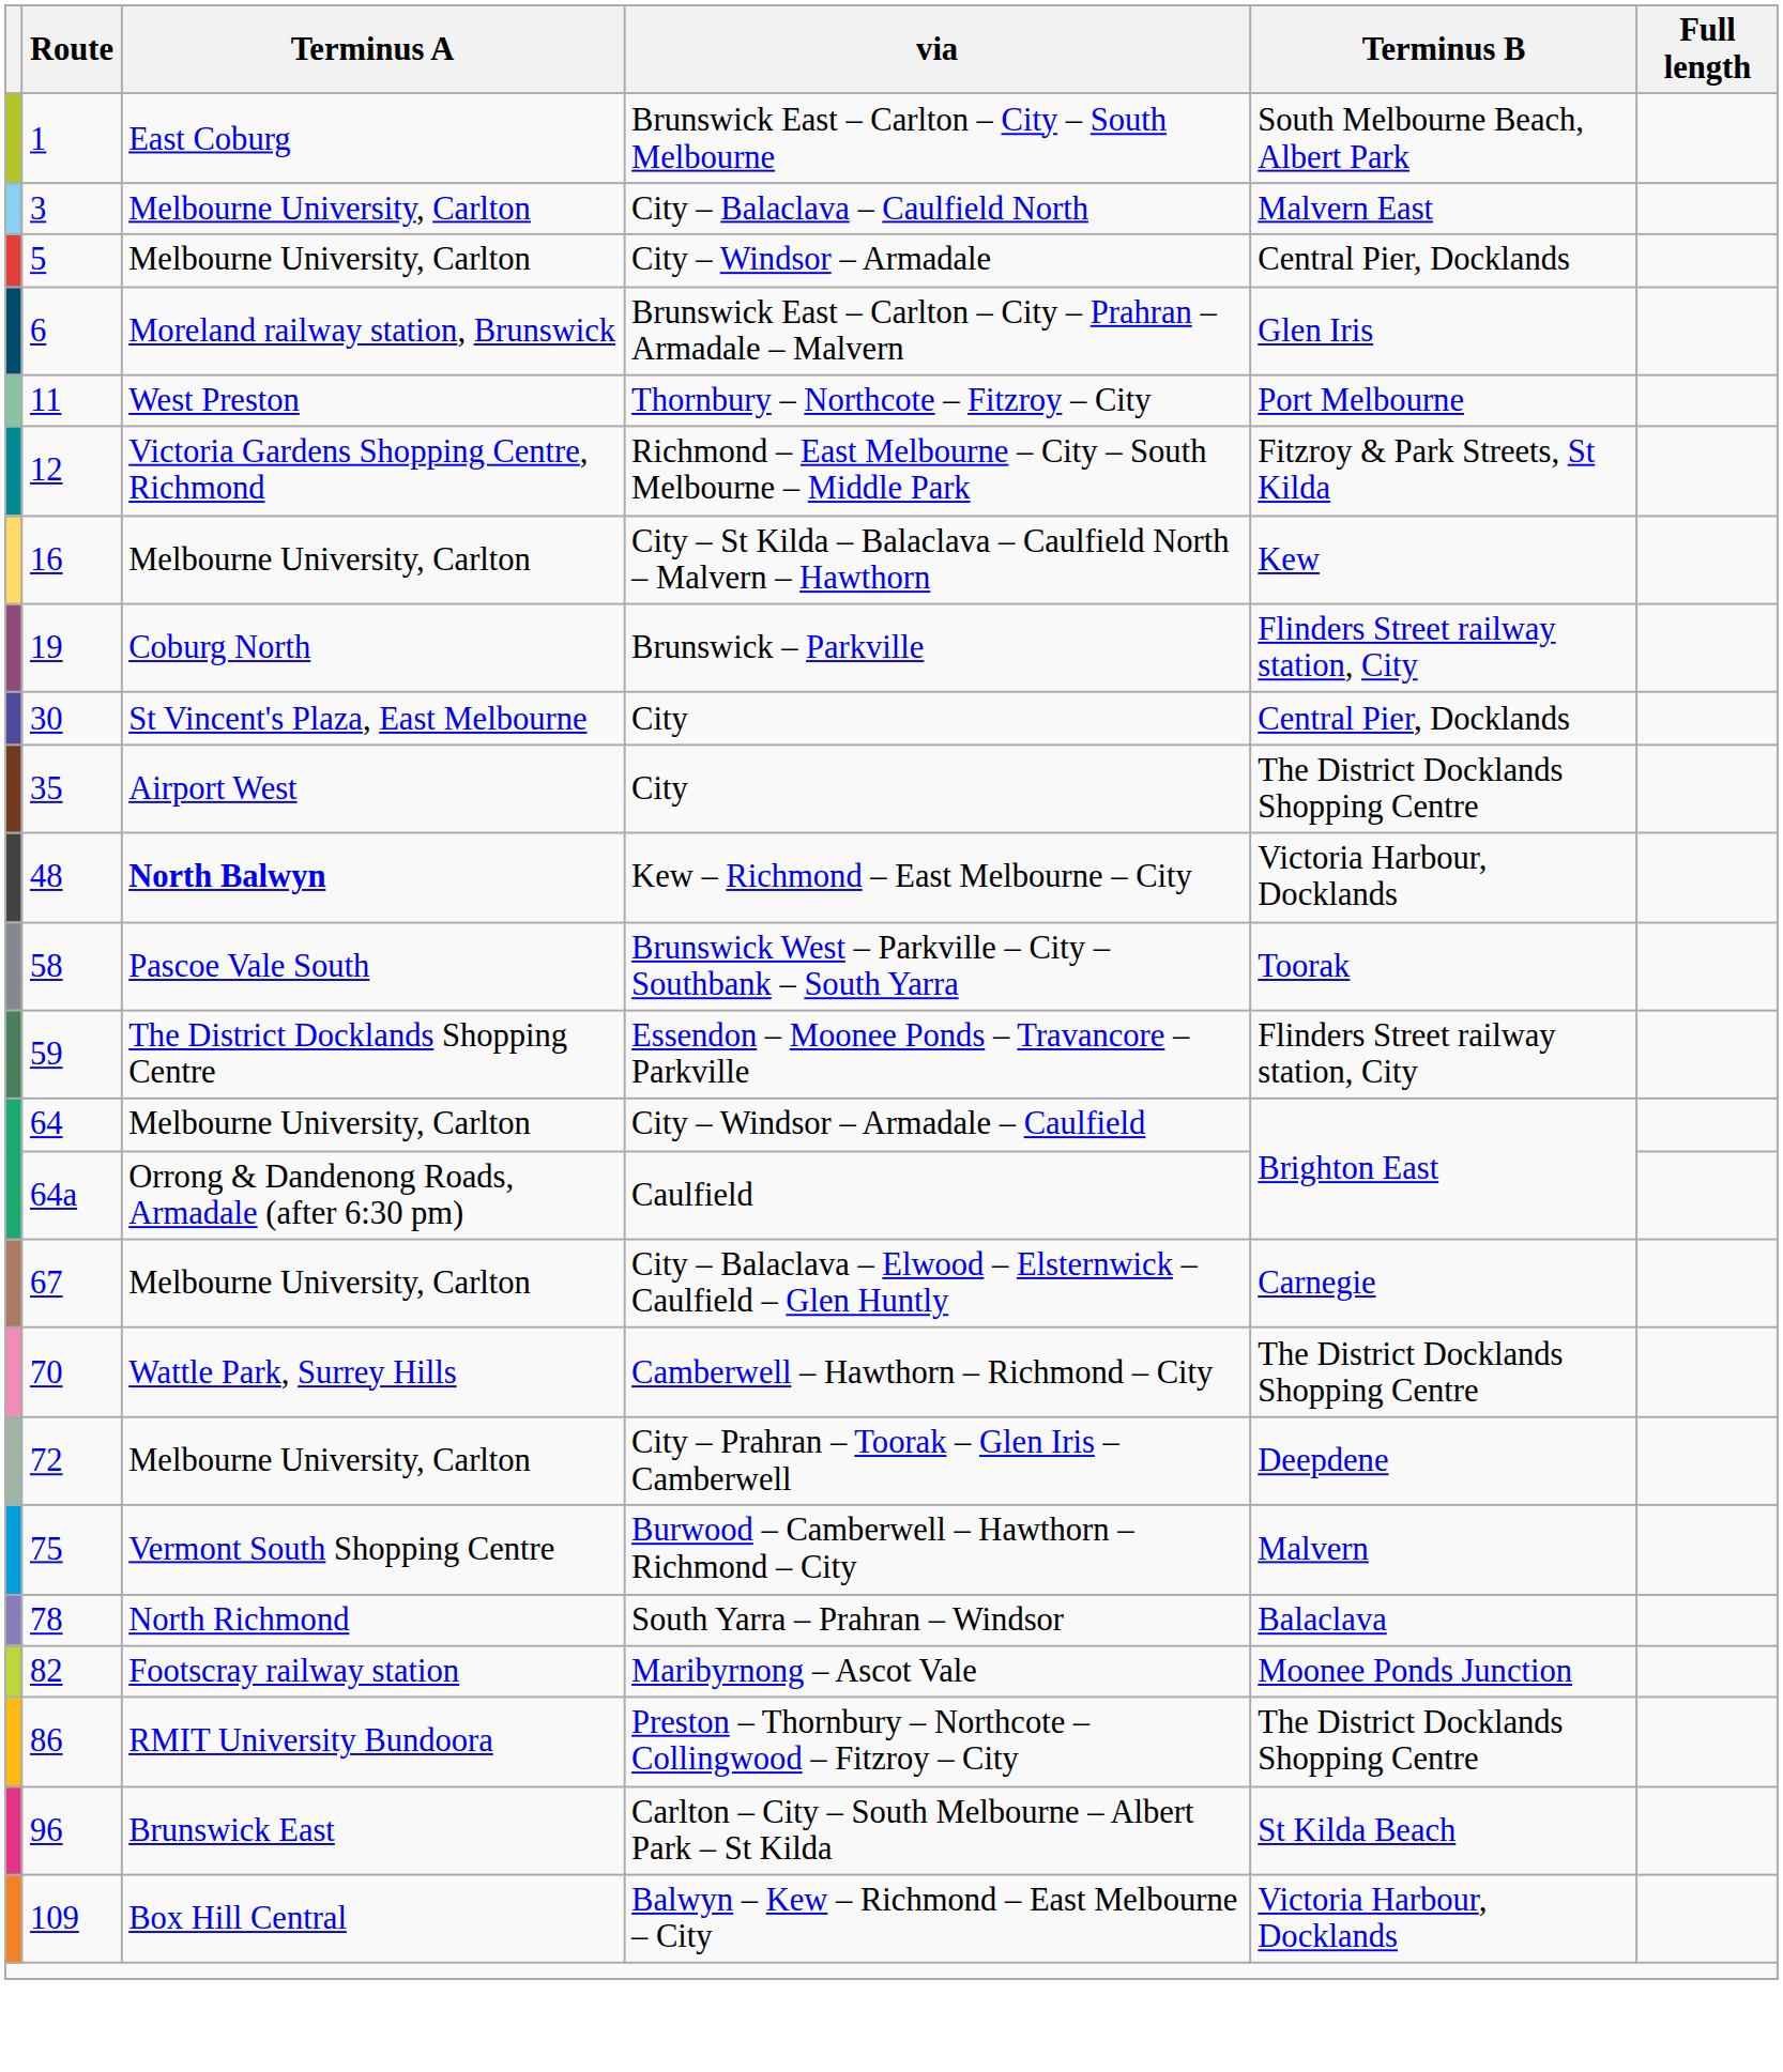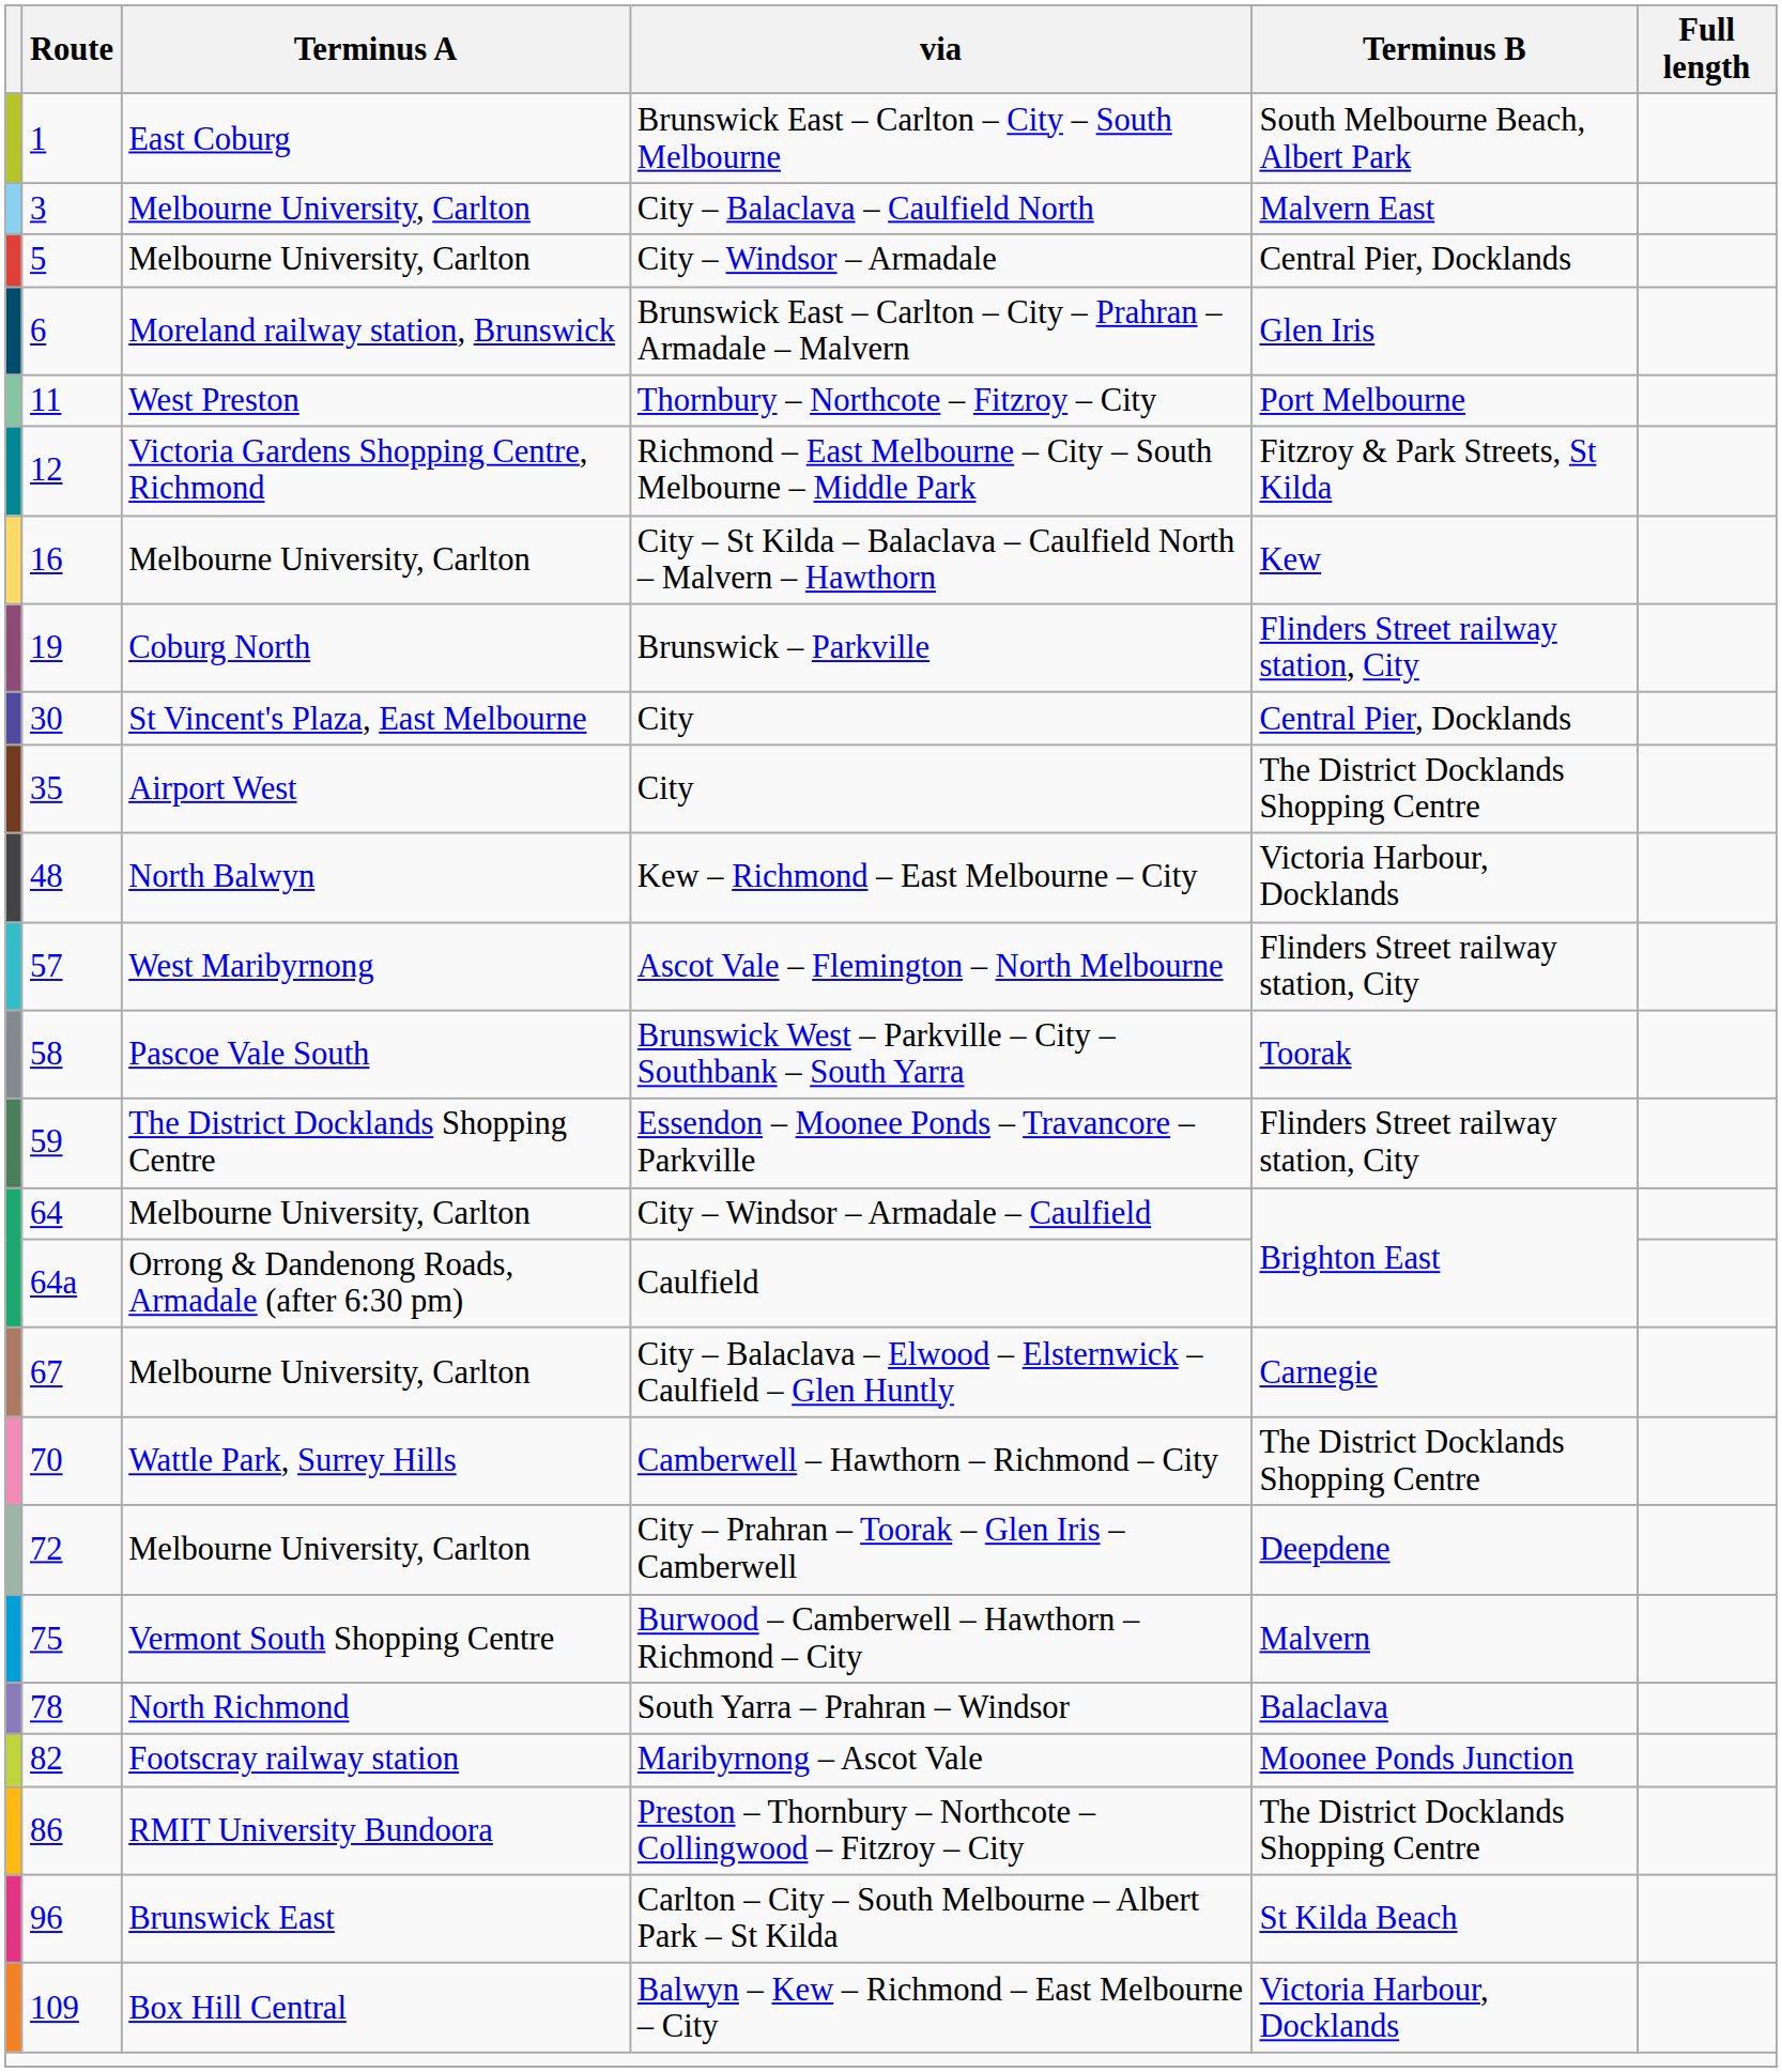Kew – Richmond – East Melbourne – City | Terminus A: bold -> normal
+ row: 57 | West Maribyrnong | Ascot Vale – Flemington – North Melbourne | Flinders Street railway station, City
